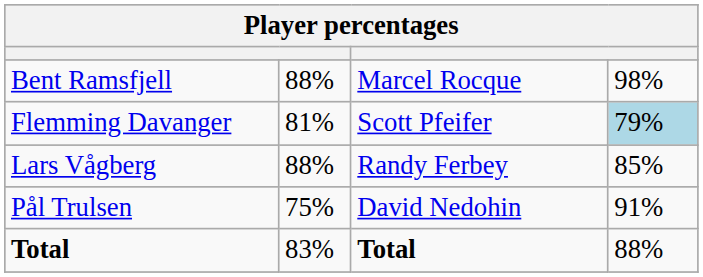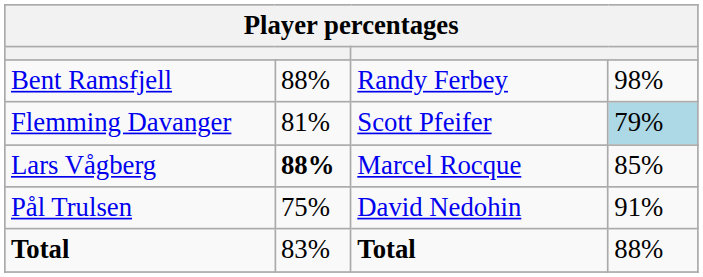Bent Ramsfjell | column 3: Marcel Rocque -> Randy Ferbey
Lars Vågberg | column 2: normal -> bold
Lars Vågberg | column 3: Randy Ferbey -> Marcel Rocque
